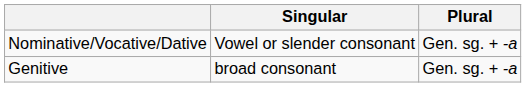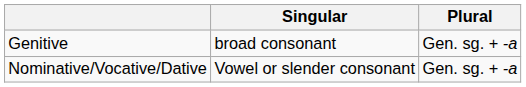rows swapped: Nominative/Vocative/Dative <-> Genitive
